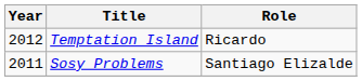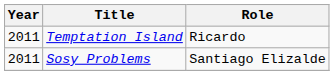Temptation Island | Year: 2012 -> 2011
